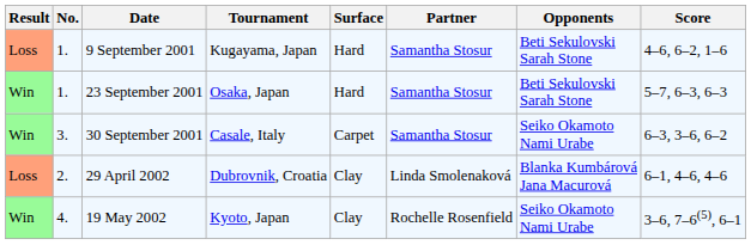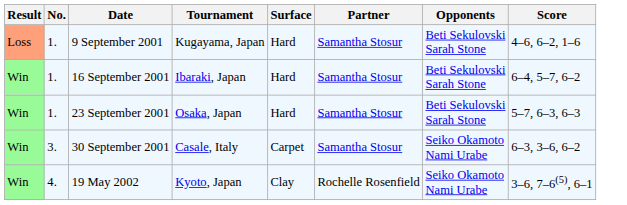+ row: Win | 1. | 16 September 2001 | Ibaraki, Japan | Hard | Samantha Stosur | Beti Sekulovski Sarah Stone | 6–4, 5–7, 6–2
- row: Loss | 2. | 29 April 2002 | Dubrovnik, Croatia | Clay | Linda Smolenaková | Blanka Kumbárová Jana Macurová | 6–1, 4–6, 4–6
